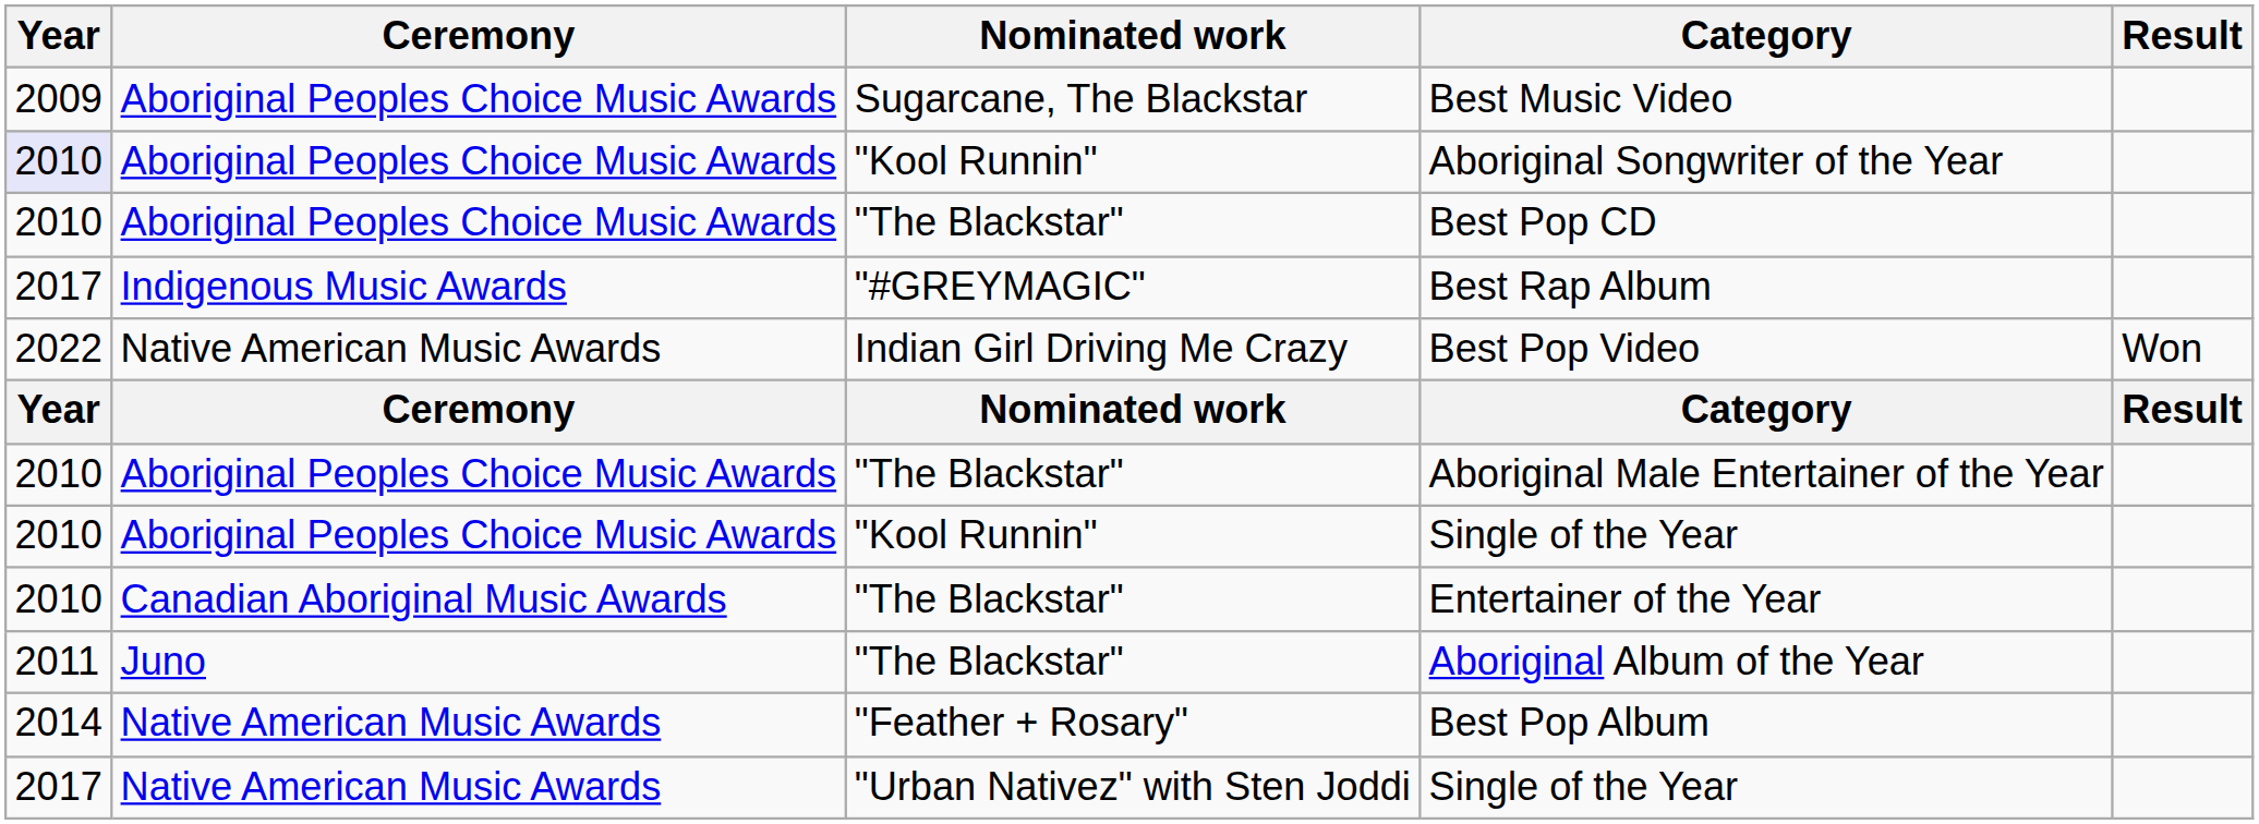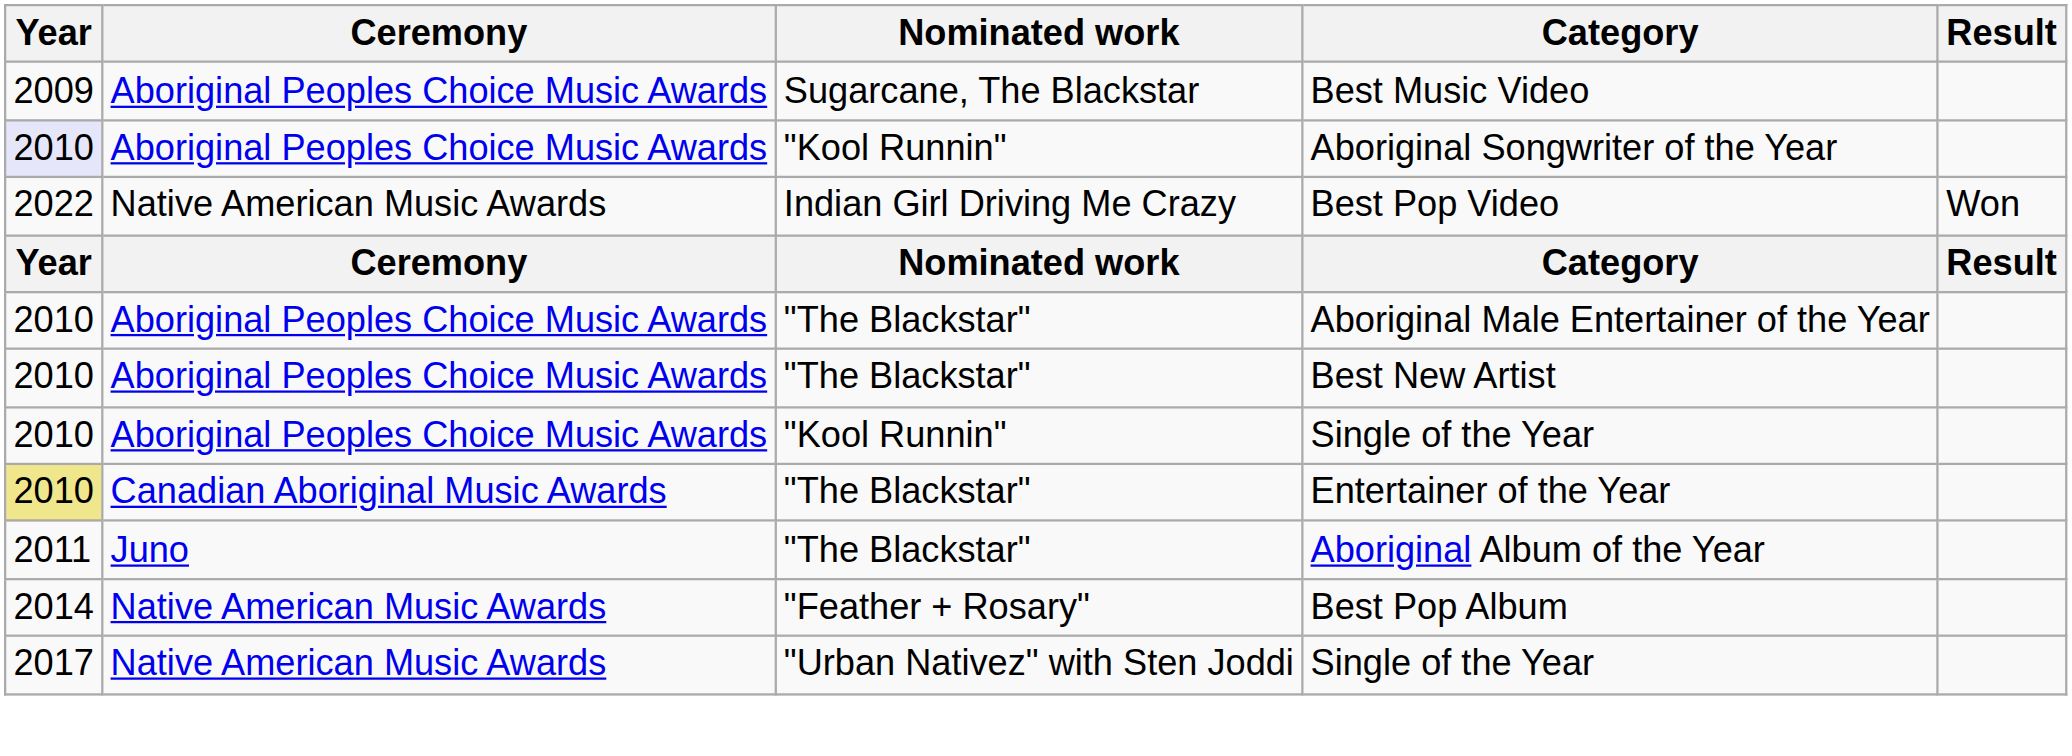- row: 2010 | Aboriginal Peoples Choice Music Awards | "The Blackstar" | Best Pop CD
- row: 2017 | Indigenous Music Awards | "#GREYMAGIC" | Best Rap Album
+ row: 2010 | Aboriginal Peoples Choice Music Awards | "The Blackstar" | Best New Artist
Entertainer of the Year | Year: no background -> khaki background
